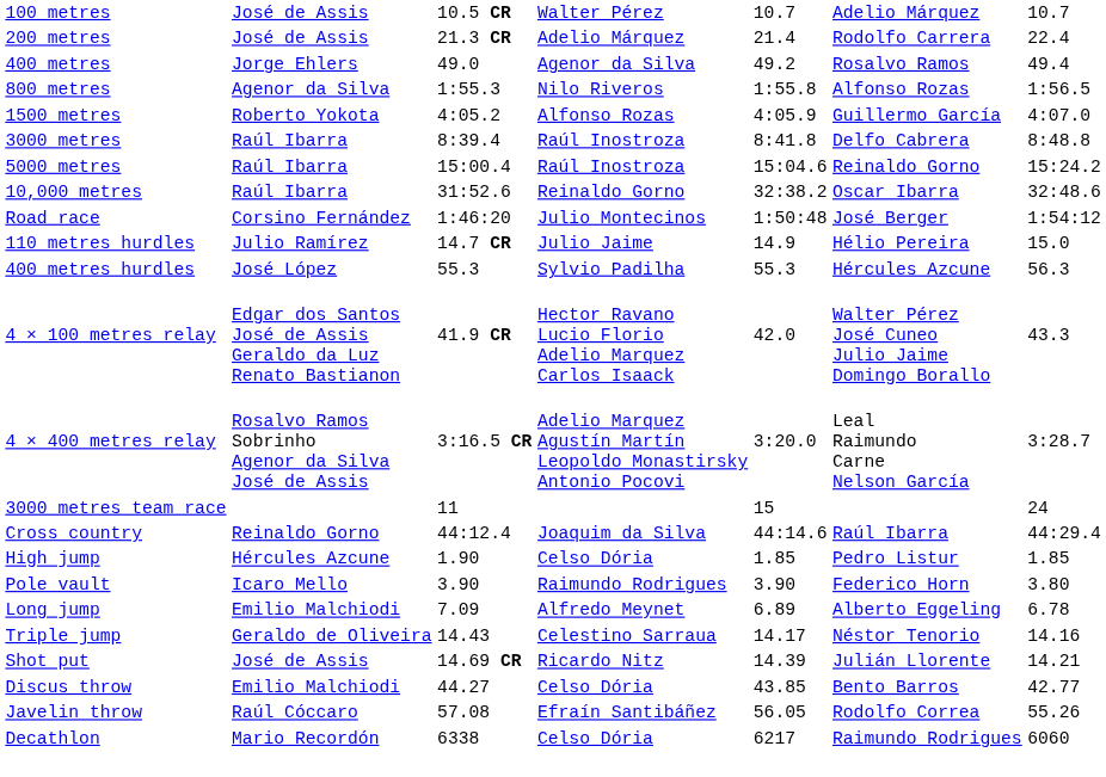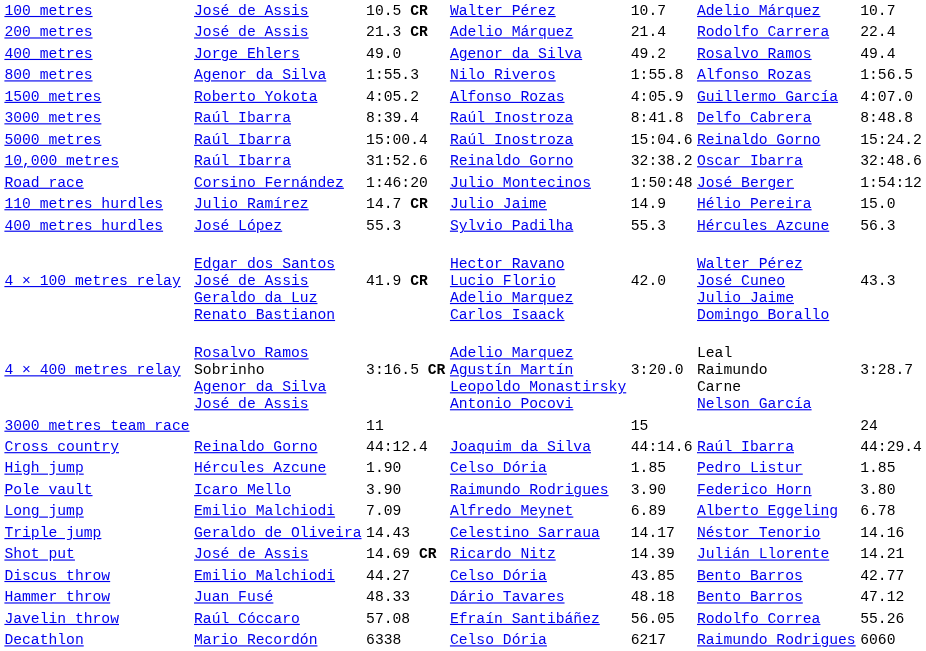+ row: Hammer throw | Juan Fusé | 48.33 | Dário Tavares | 48.18 | Bento Barros | 47.12
